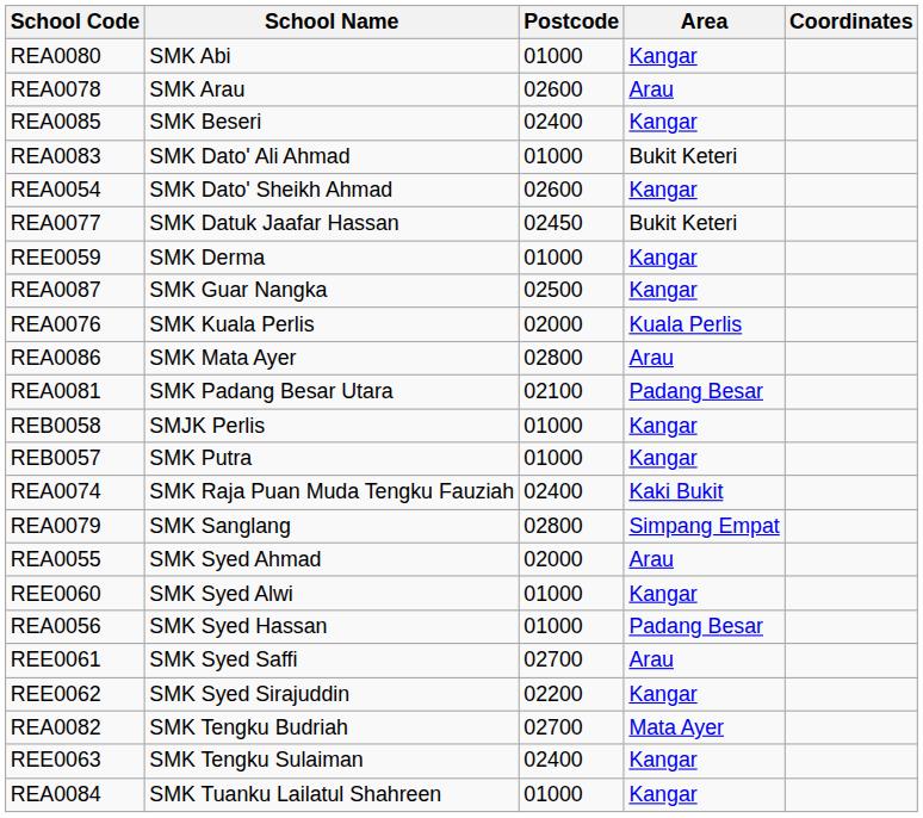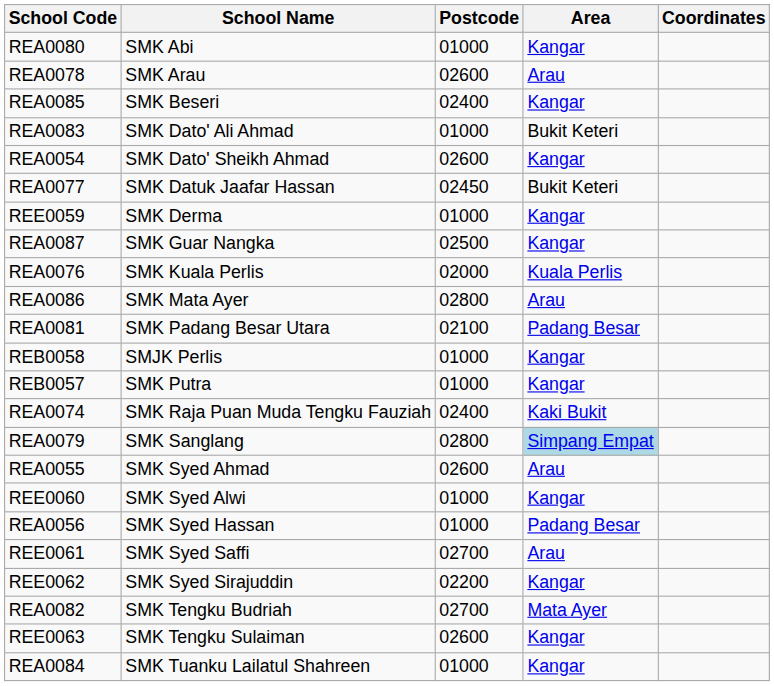REA0079 | Area: no background -> lightblue background
REA0055 | Postcode: 02000 -> 02600
REE0063 | Postcode: 02400 -> 02600
